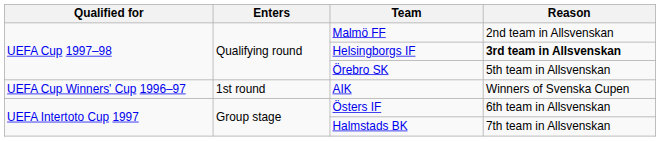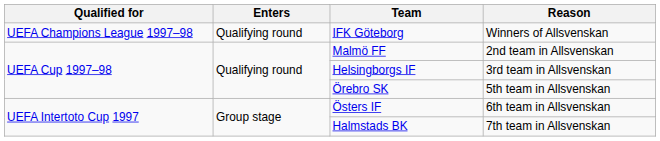+ row: UEFA Champions League 1997–98 | Qualifying round | IFK Göteborg | Winners of Allsvenskan
Helsingborgs IF | Reason: bold -> normal
- row: UEFA Cup Winners' Cup 1996–97 | 1st round | AIK | Winners of Svenska Cupen
